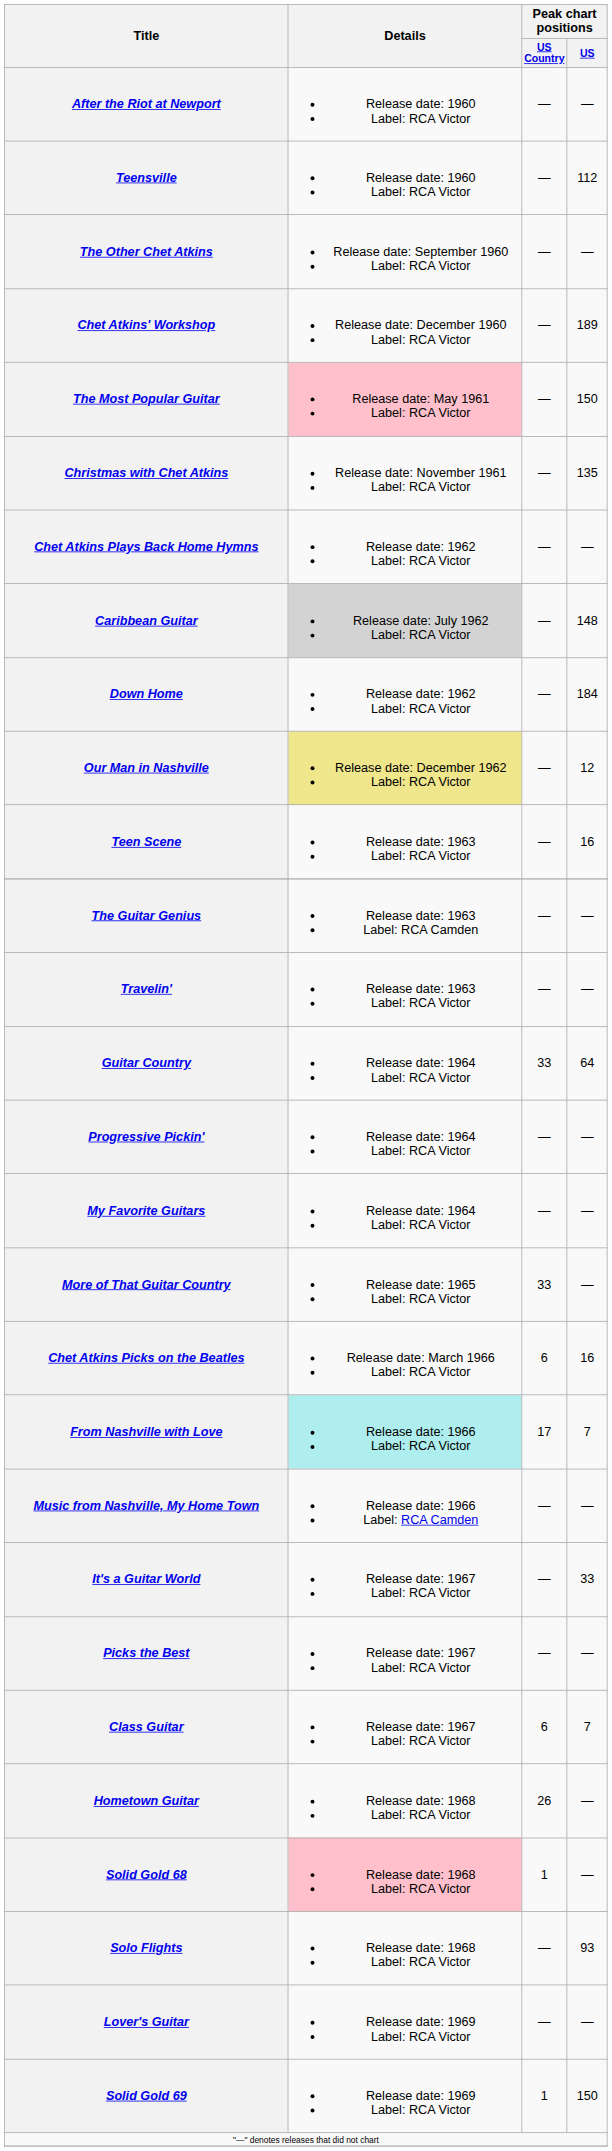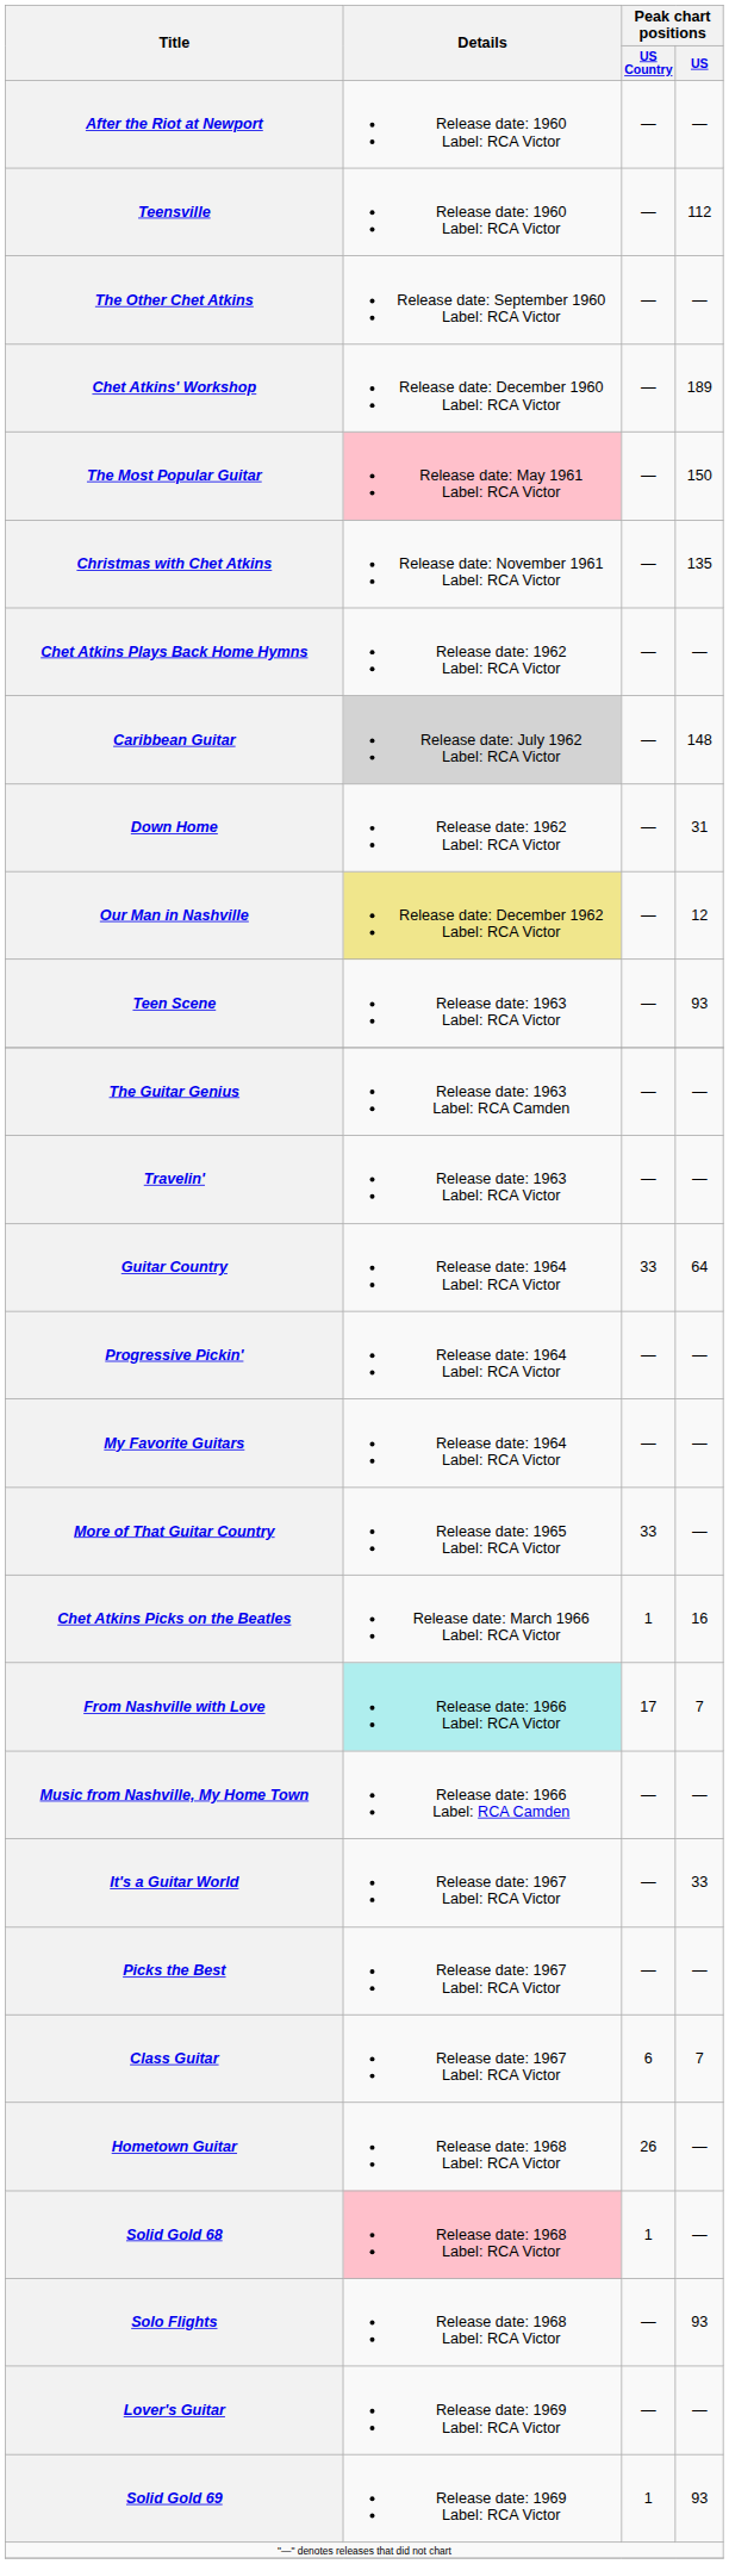Down Home | Peak chart positions / US: 184 -> 31
Teen Scene | Peak chart positions / US: 16 -> 93
Chet Atkins Picks on the Beatles | Peak chart positions / US Country: 6 -> 1
Solid Gold 69 | Peak chart positions / US: 150 -> 93
